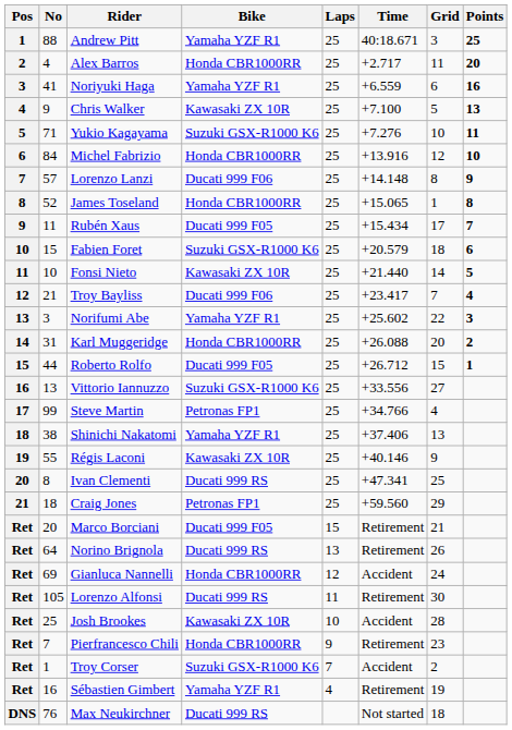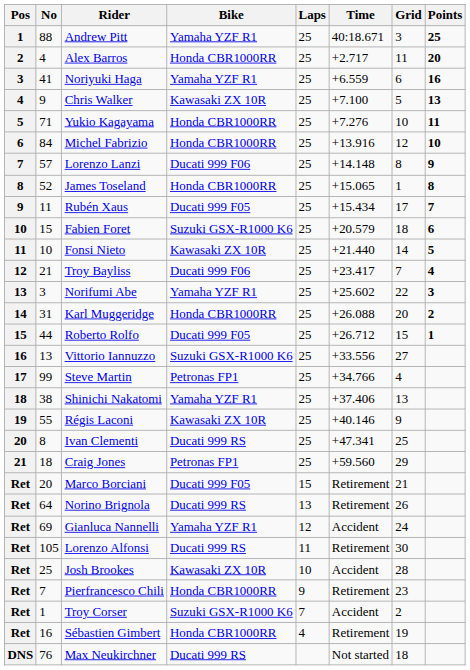Yukio Kagayama | Bike: Suzuki GSX-R1000 K6 -> Honda CBR1000RR
Gianluca Nannelli | Bike: Honda CBR1000RR -> Yamaha YZF R1
Sébastien Gimbert | Bike: Yamaha YZF R1 -> Honda CBR1000RR
